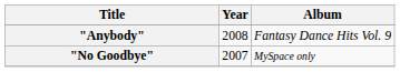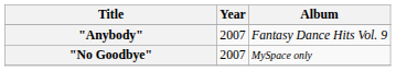"Anybody" | Year: 2008 -> 2007
